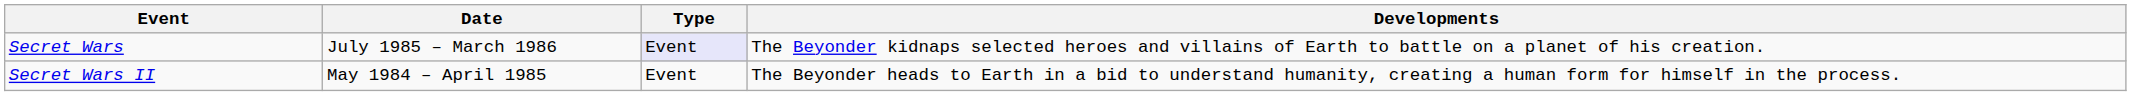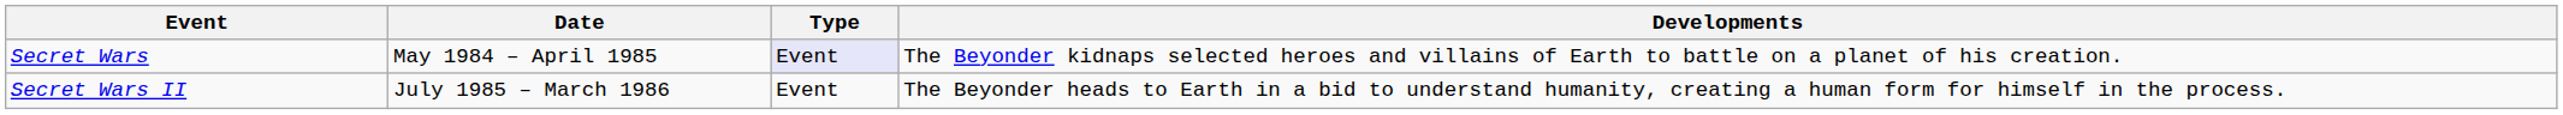Secret Wars | Date: July 1985 – March 1986 -> May 1984 – April 1985
Secret Wars II | Date: May 1984 – April 1985 -> July 1985 – March 1986
